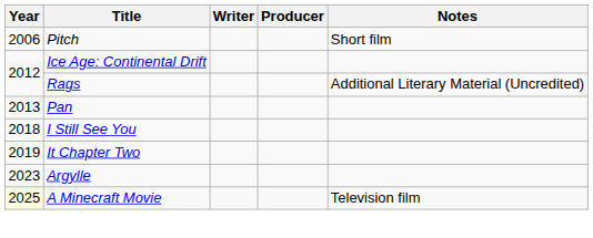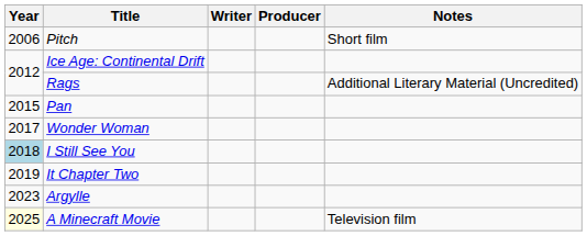Pan | Year: 2013 -> 2015
+ row: 2017 | Wonder Woman
I Still See You | Year: no background -> lightblue background
